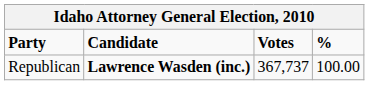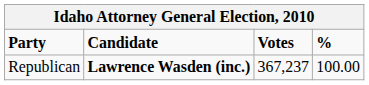Republican | Votes: 367,737 -> 367,237
